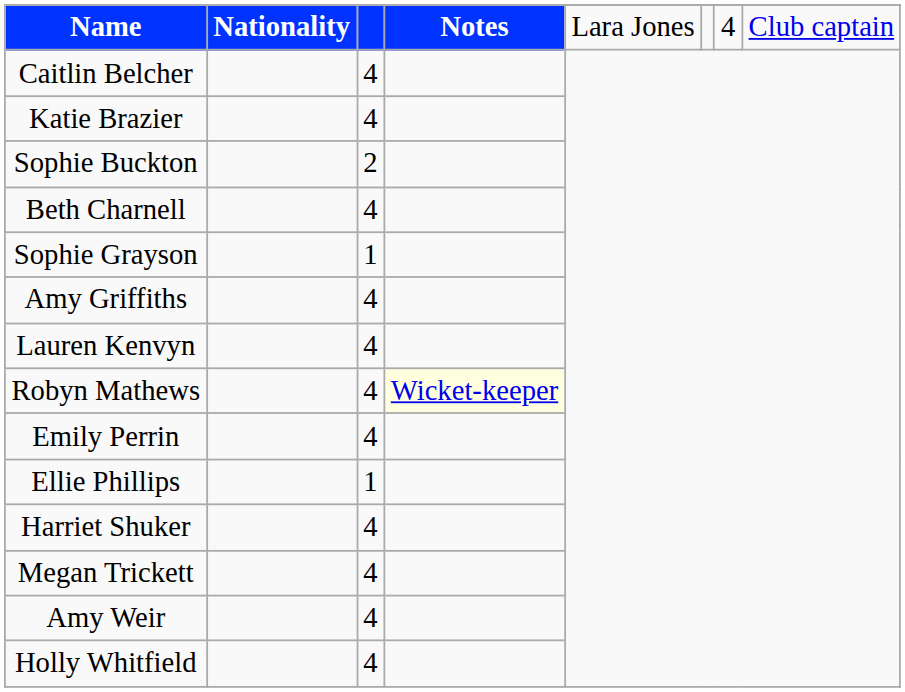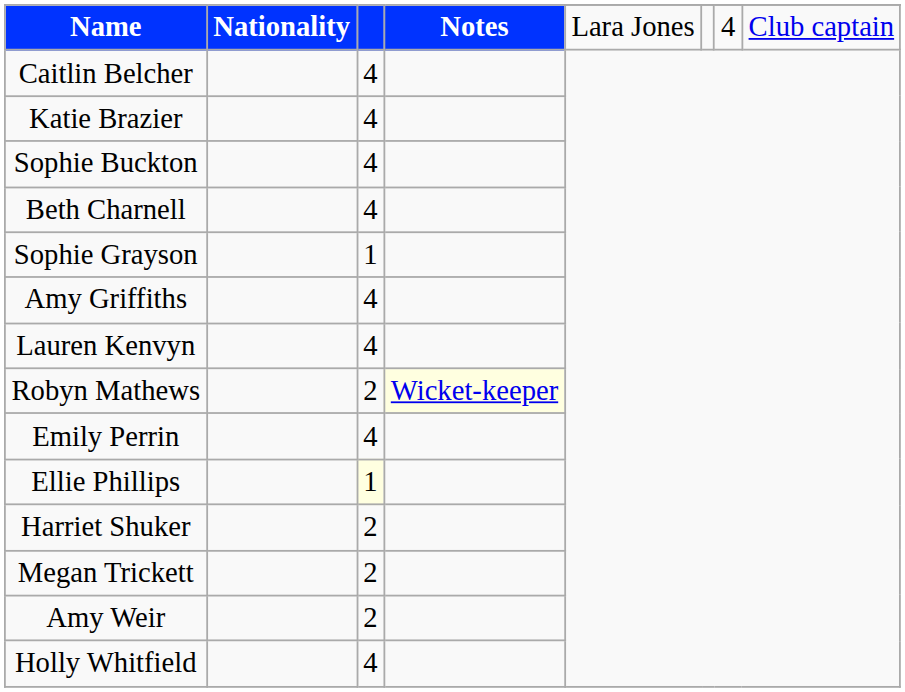Sophie Buckton | column 3: 2 -> 4
Robyn Mathews | column 3: 4 -> 2
Ellie Phillips | column 3: no background -> lightyellow background
Harriet Shuker | column 3: 4 -> 2
Megan Trickett | column 3: 4 -> 2
Amy Weir | column 3: 4 -> 2
